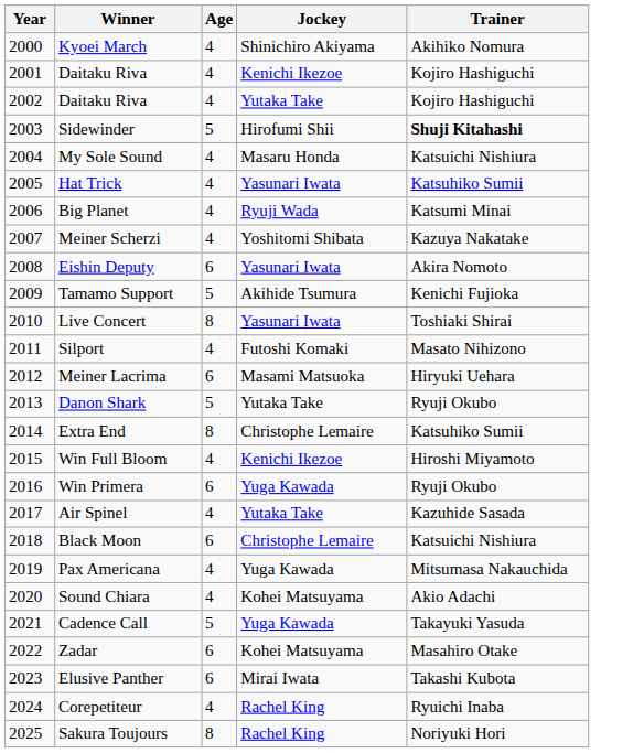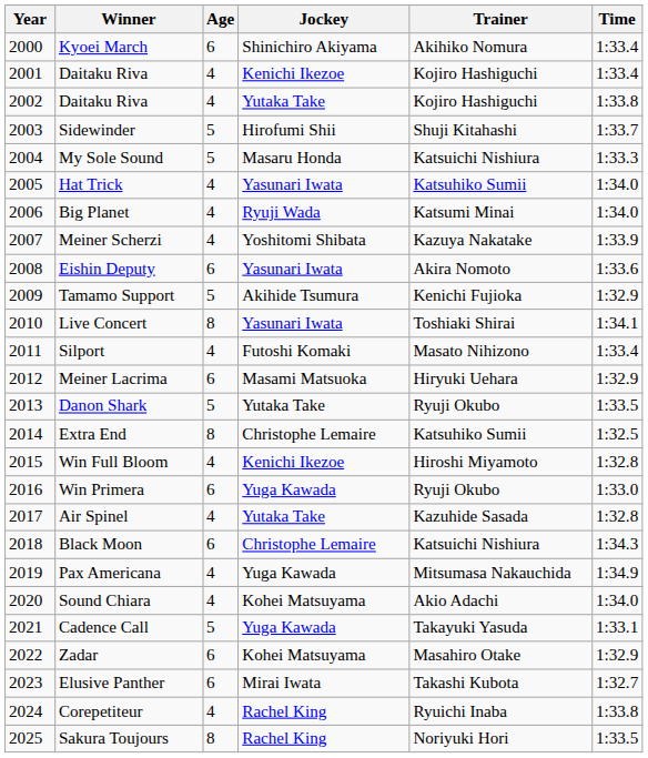+ column: Time | 1:33.4 | 1:33.4 | 1:33.8 | 1:33.7 | 1:33.3 | 1:34.0 | 1:34.0 | 1:33.9 | 1:33.6 | 1:32.9 | 1:34.1 | 1:33.4 | 1:32.9 | 1:33.5 | 1:32.5 | 1:32.8 | 1:33.0 | 1:32.8 | 1:34.3 | 1:34.9 | 1:34.0 | 1:33.1 | 1:32.9 | 1:32.7 | 1:33.8 | 1:33.5
Kyoei March | Age: 4 -> 6
Sidewinder | Trainer: bold -> normal
My Sole Sound | Age: 4 -> 5
